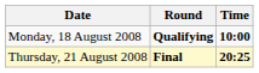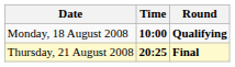columns swapped: Time <-> Round
